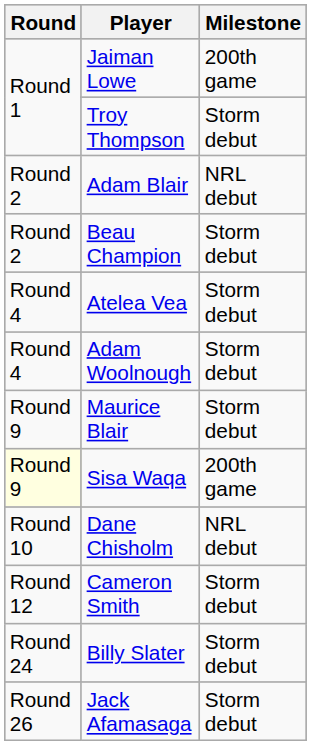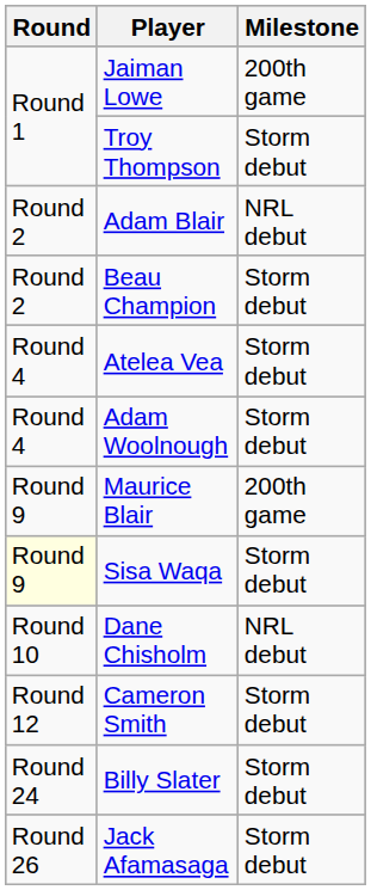Maurice Blair | Milestone: Storm debut -> 200th game
Sisa Waqa | Milestone: 200th game -> Storm debut
